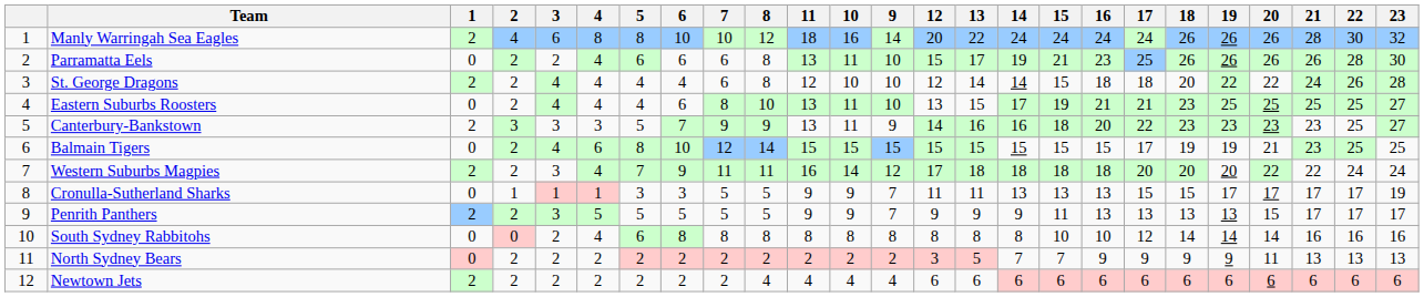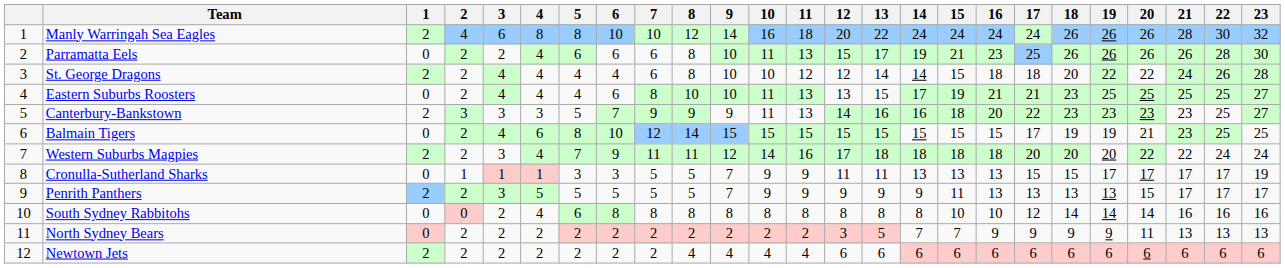columns swapped: 9 <-> 11
